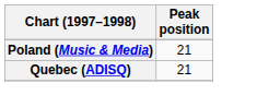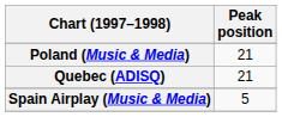+ row: Spain Airplay (Music & Media) | 5
